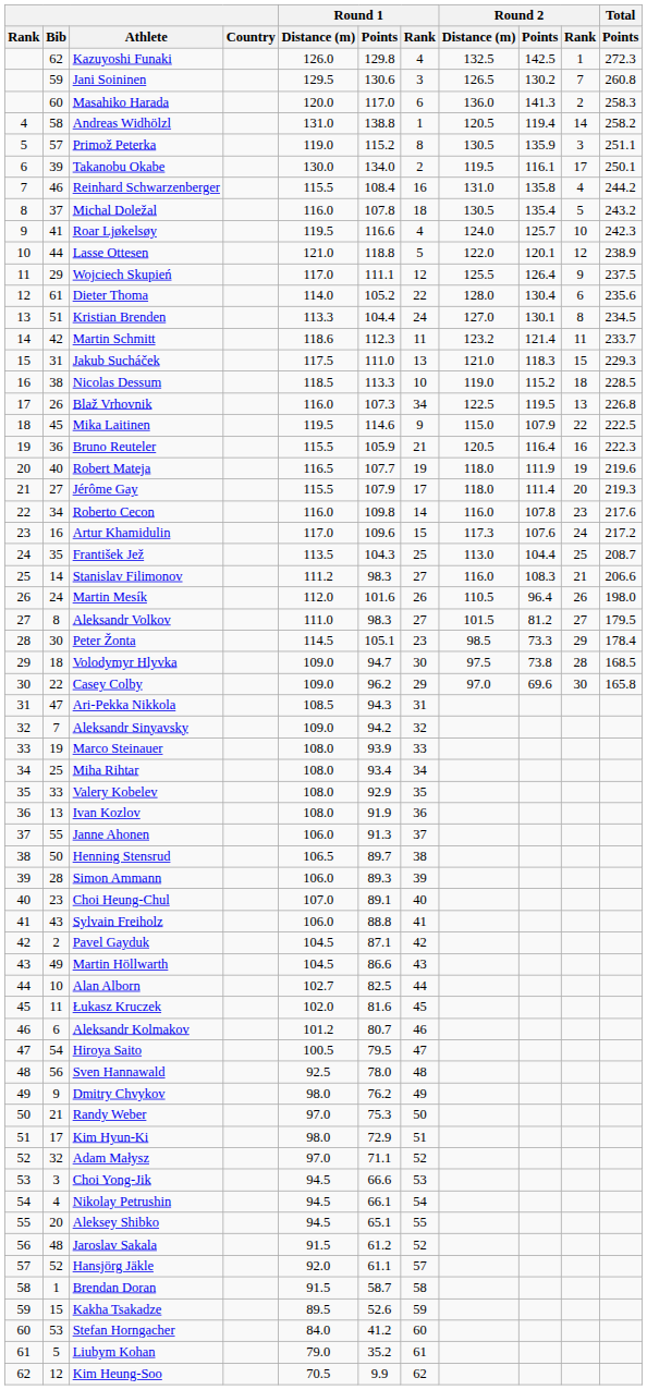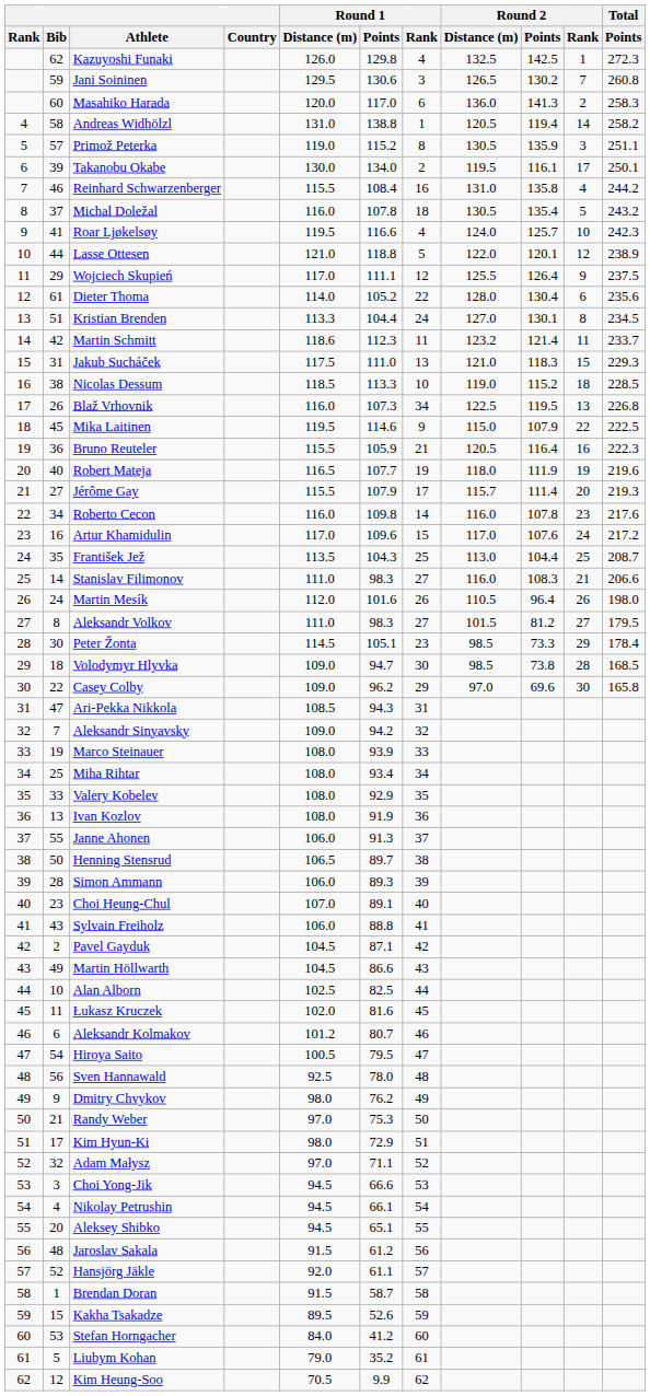Jérôme Gay | Round 2 / Distance (m): 118.0 -> 115.7
Artur Khamidulin | Round 2 / Distance (m): 117.3 -> 117.0
Stanislav Filimonov | Round 1 / Distance (m): 111.2 -> 111.0
Volodymyr Hlyvka | Round 2 / Distance (m): 97.5 -> 98.5
Alan Alborn | Round 1 / Distance (m): 102.7 -> 102.5
Jaroslav Sakala | Round 1 / Rank: 52 -> 56
